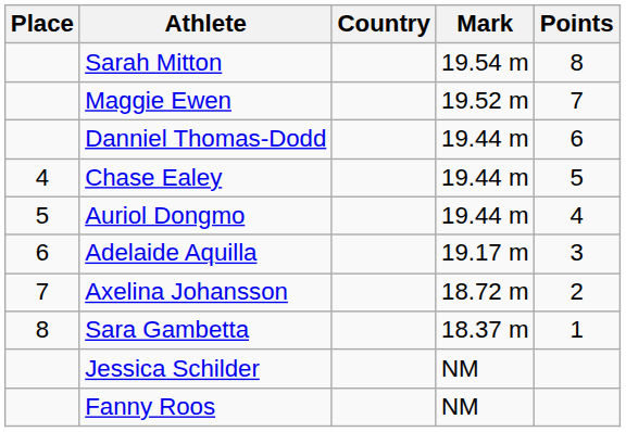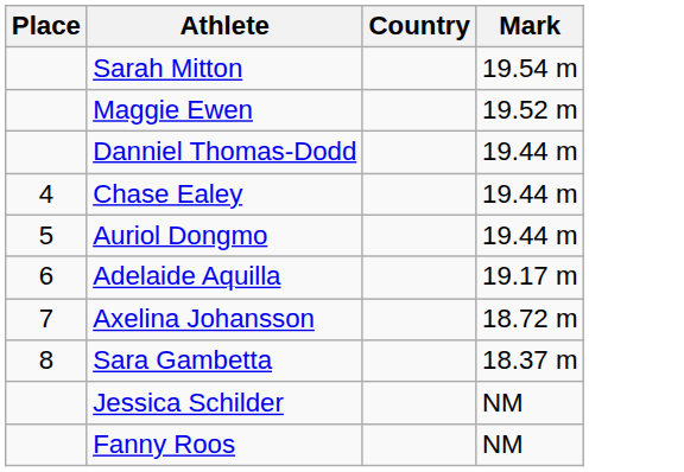- column: Points | 8 | 7 | 6 | 5 | 4 | 3 | 2 | 1
